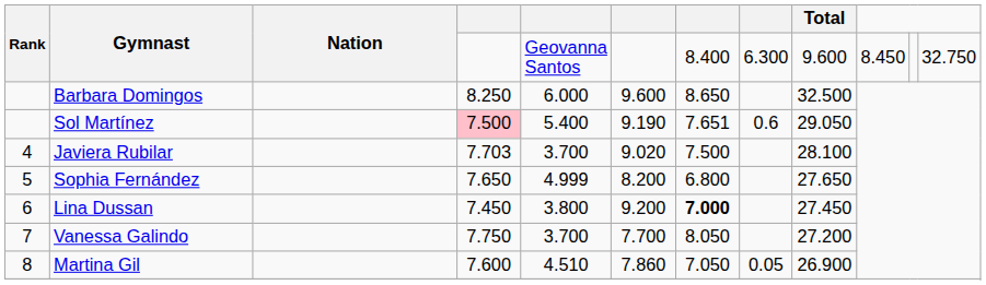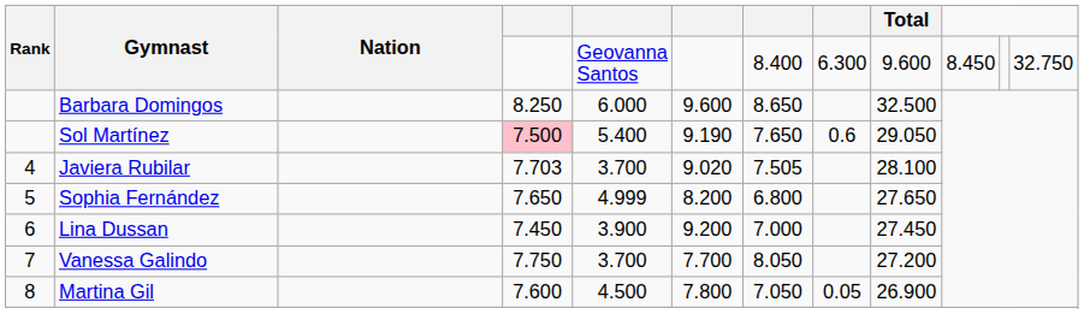Sol Martínez | column 7: 7.651 -> 7.650
Javiera Rubilar | column 7: 7.500 -> 7.505
Lina Dussan | column 5: 3.800 -> 3.900
Lina Dussan | column 7: bold -> normal
Martina Gil | column 5: 4.510 -> 4.500
Martina Gil | column 6: 7.860 -> 7.800
